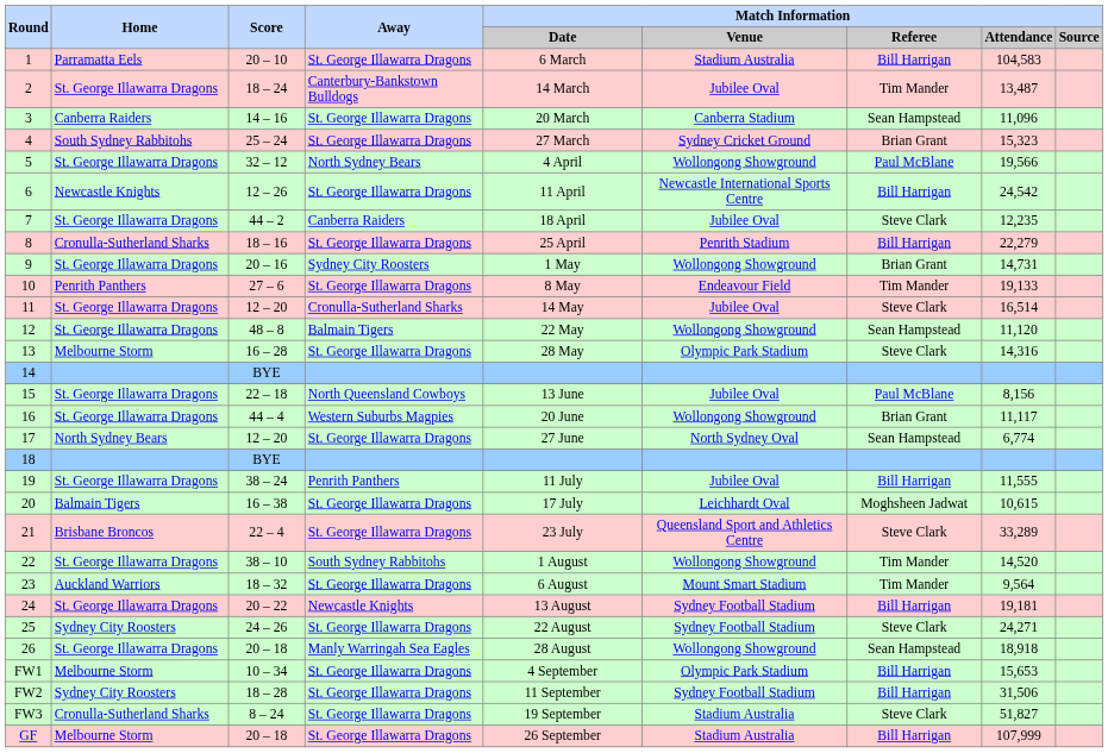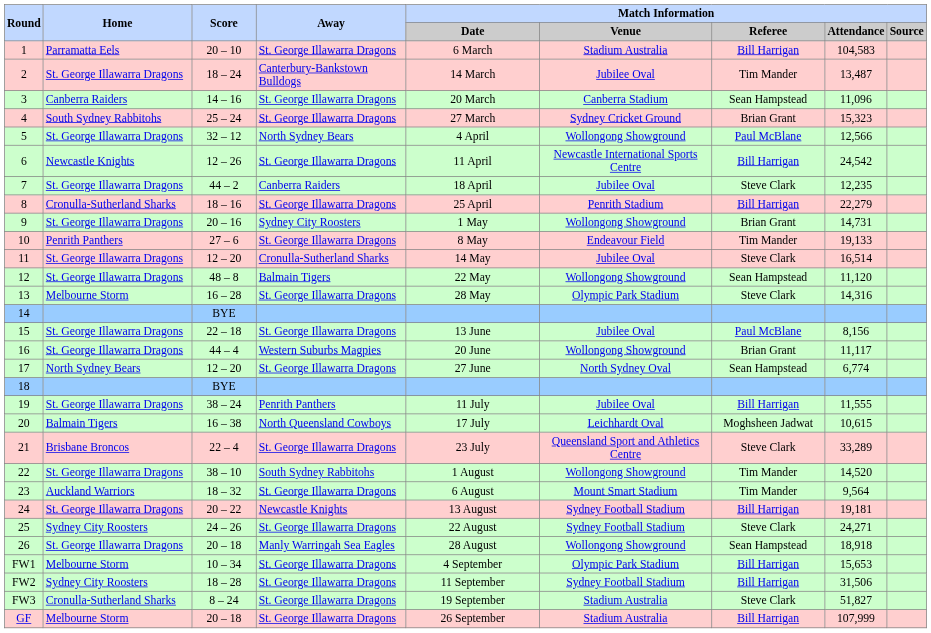5 | column 8: 19,566 -> 12,566
15 | Away: North Queensland Cowboys -> St. George Illawarra Dragons
20 | Away: St. George Illawarra Dragons -> North Queensland Cowboys
